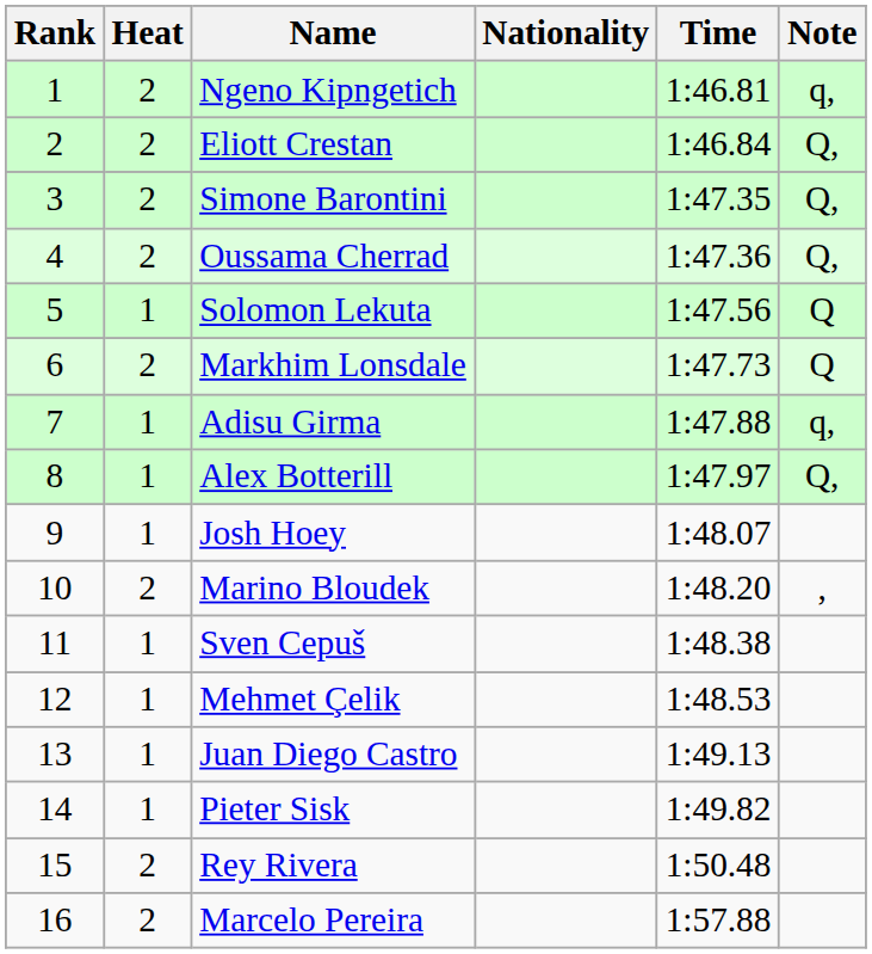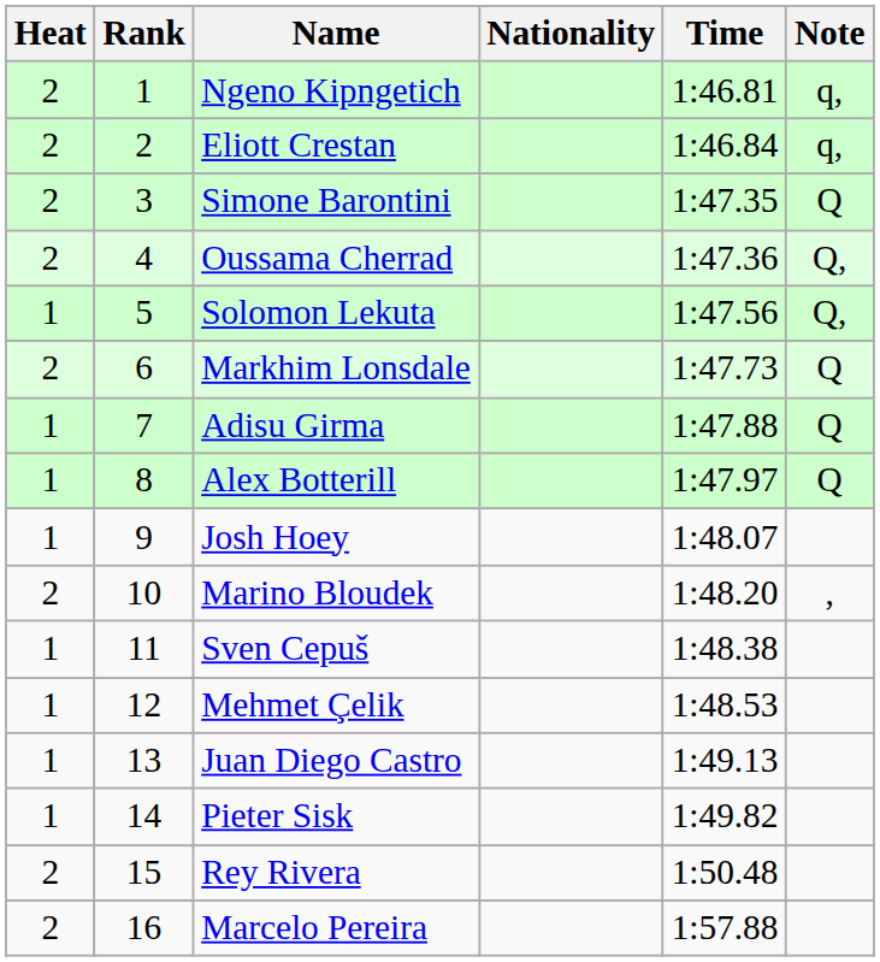columns swapped: Rank <-> Heat
Eliott Crestan | Note: Q, -> q,
Simone Barontini | Note: Q, -> Q
Solomon Lekuta | Note: Q -> Q,
Adisu Girma | Note: q, -> Q
Alex Botterill | Note: Q, -> Q
